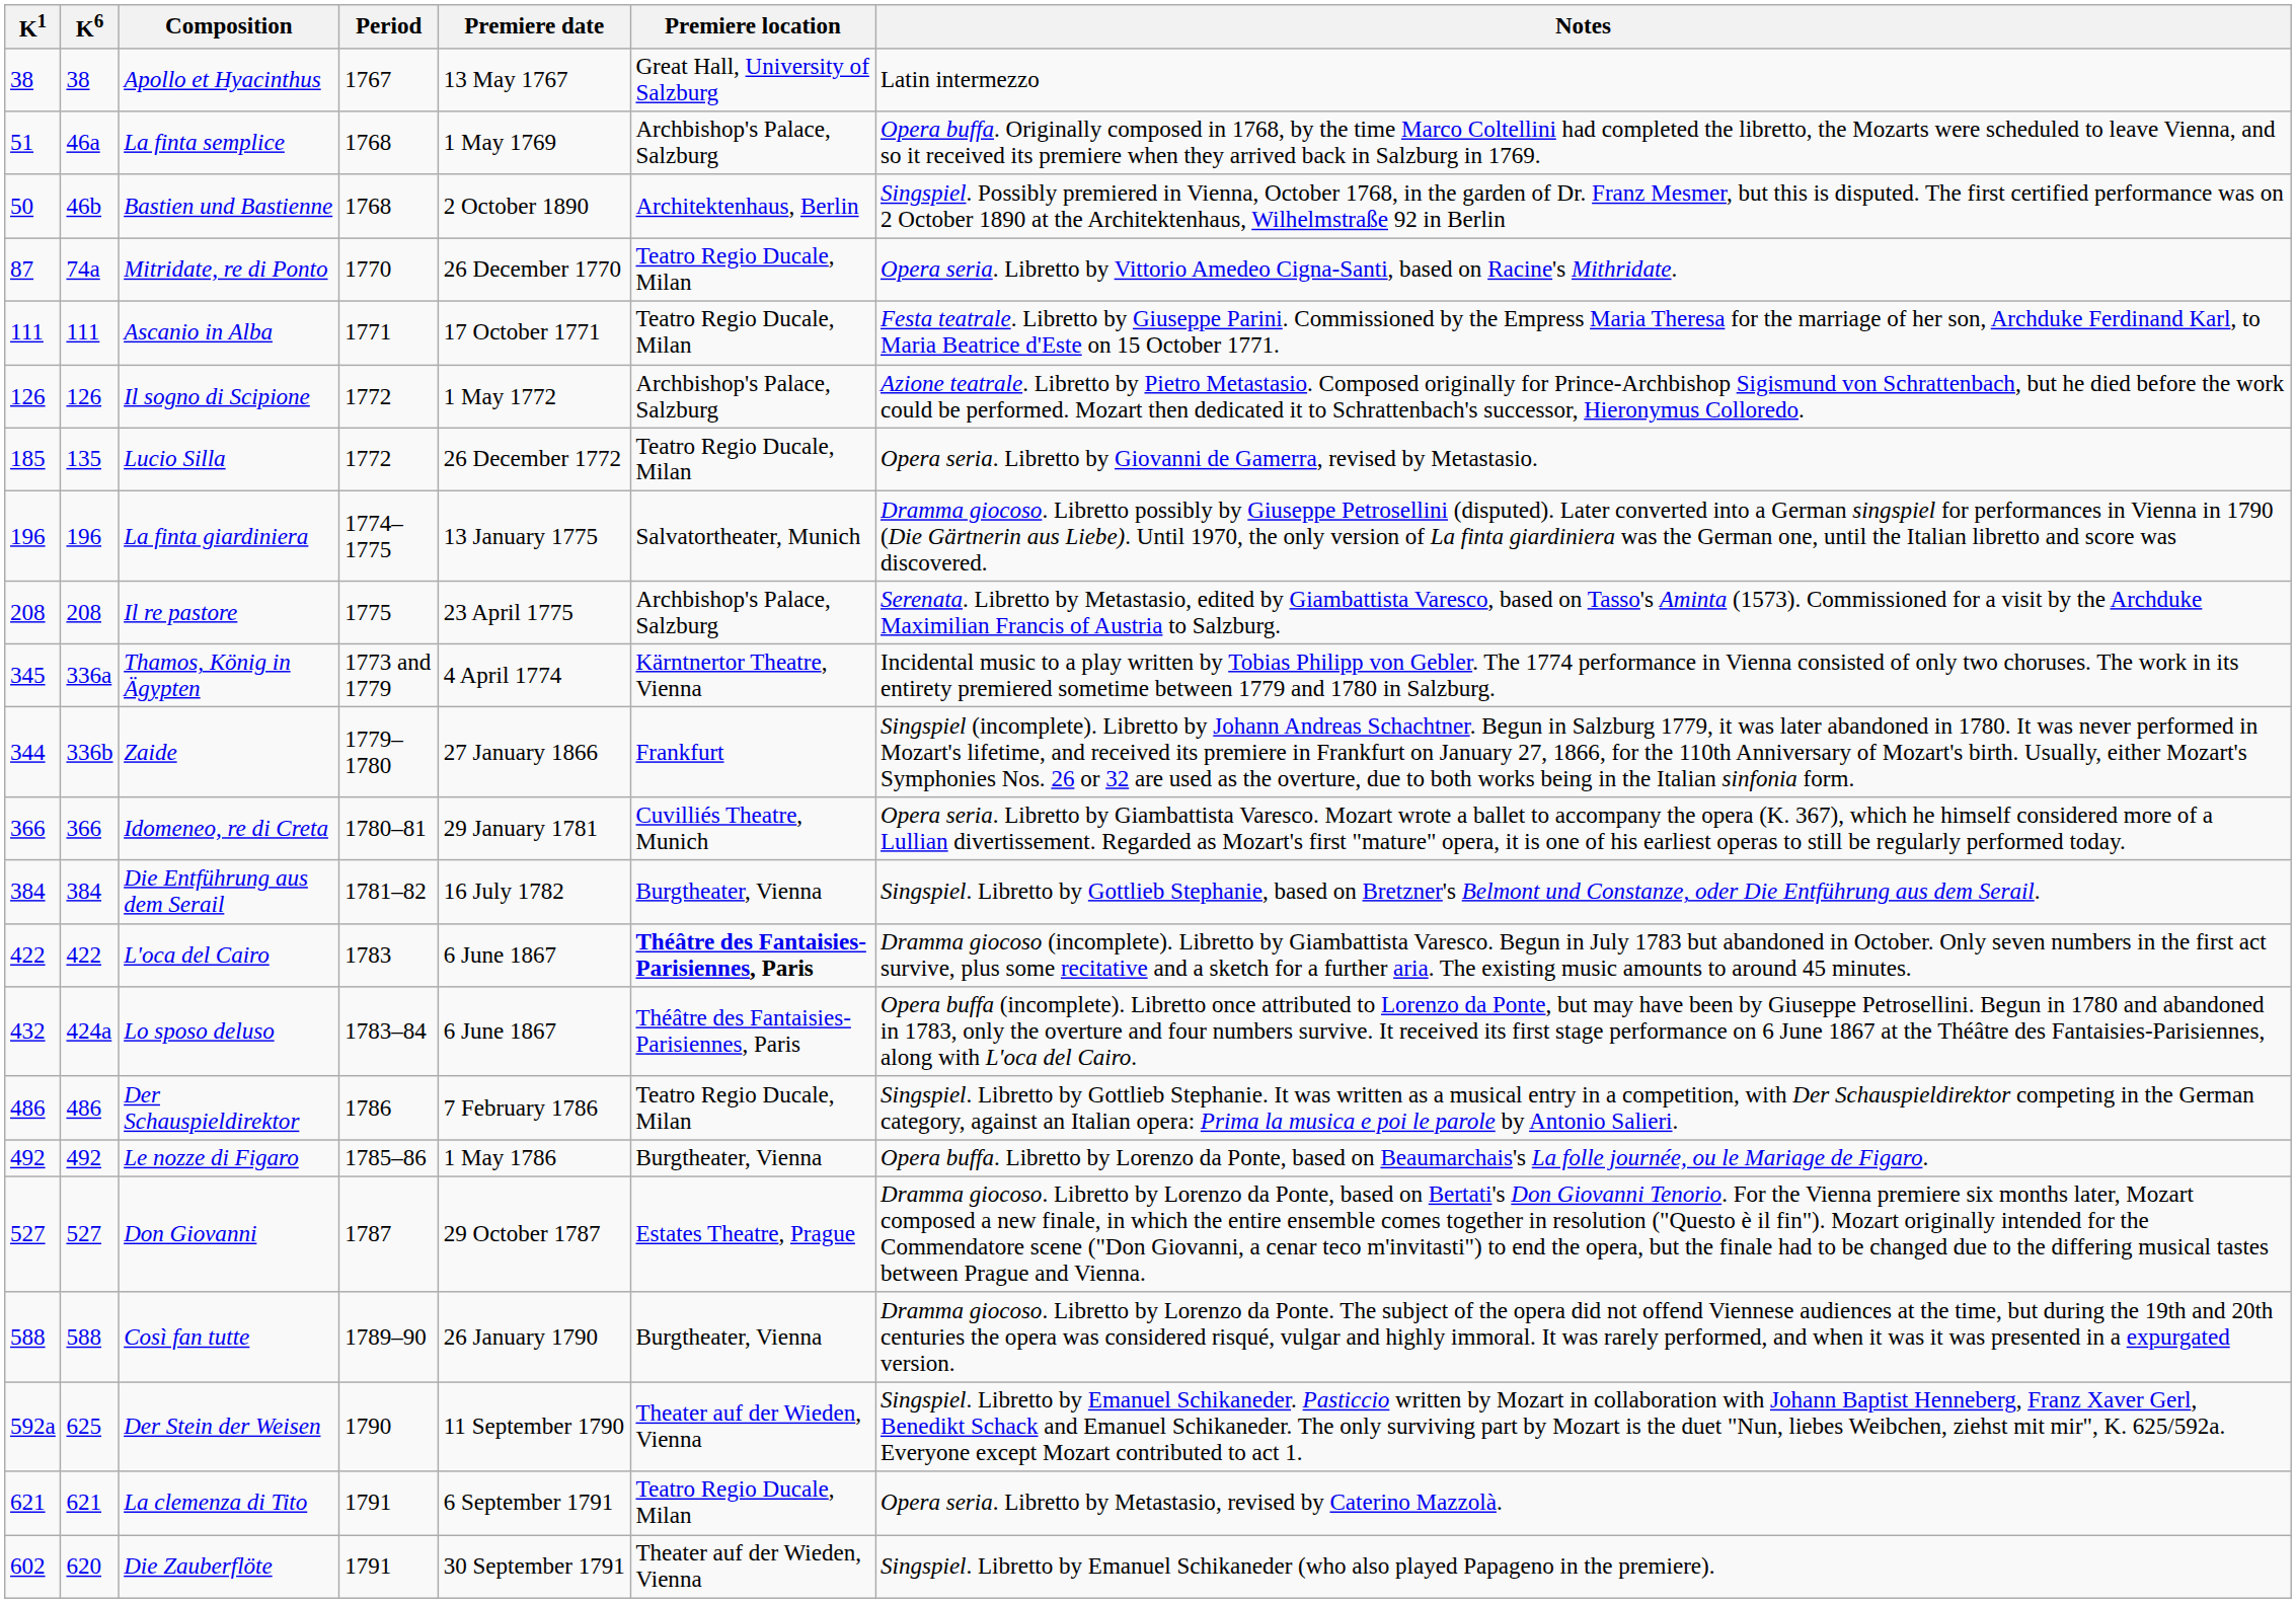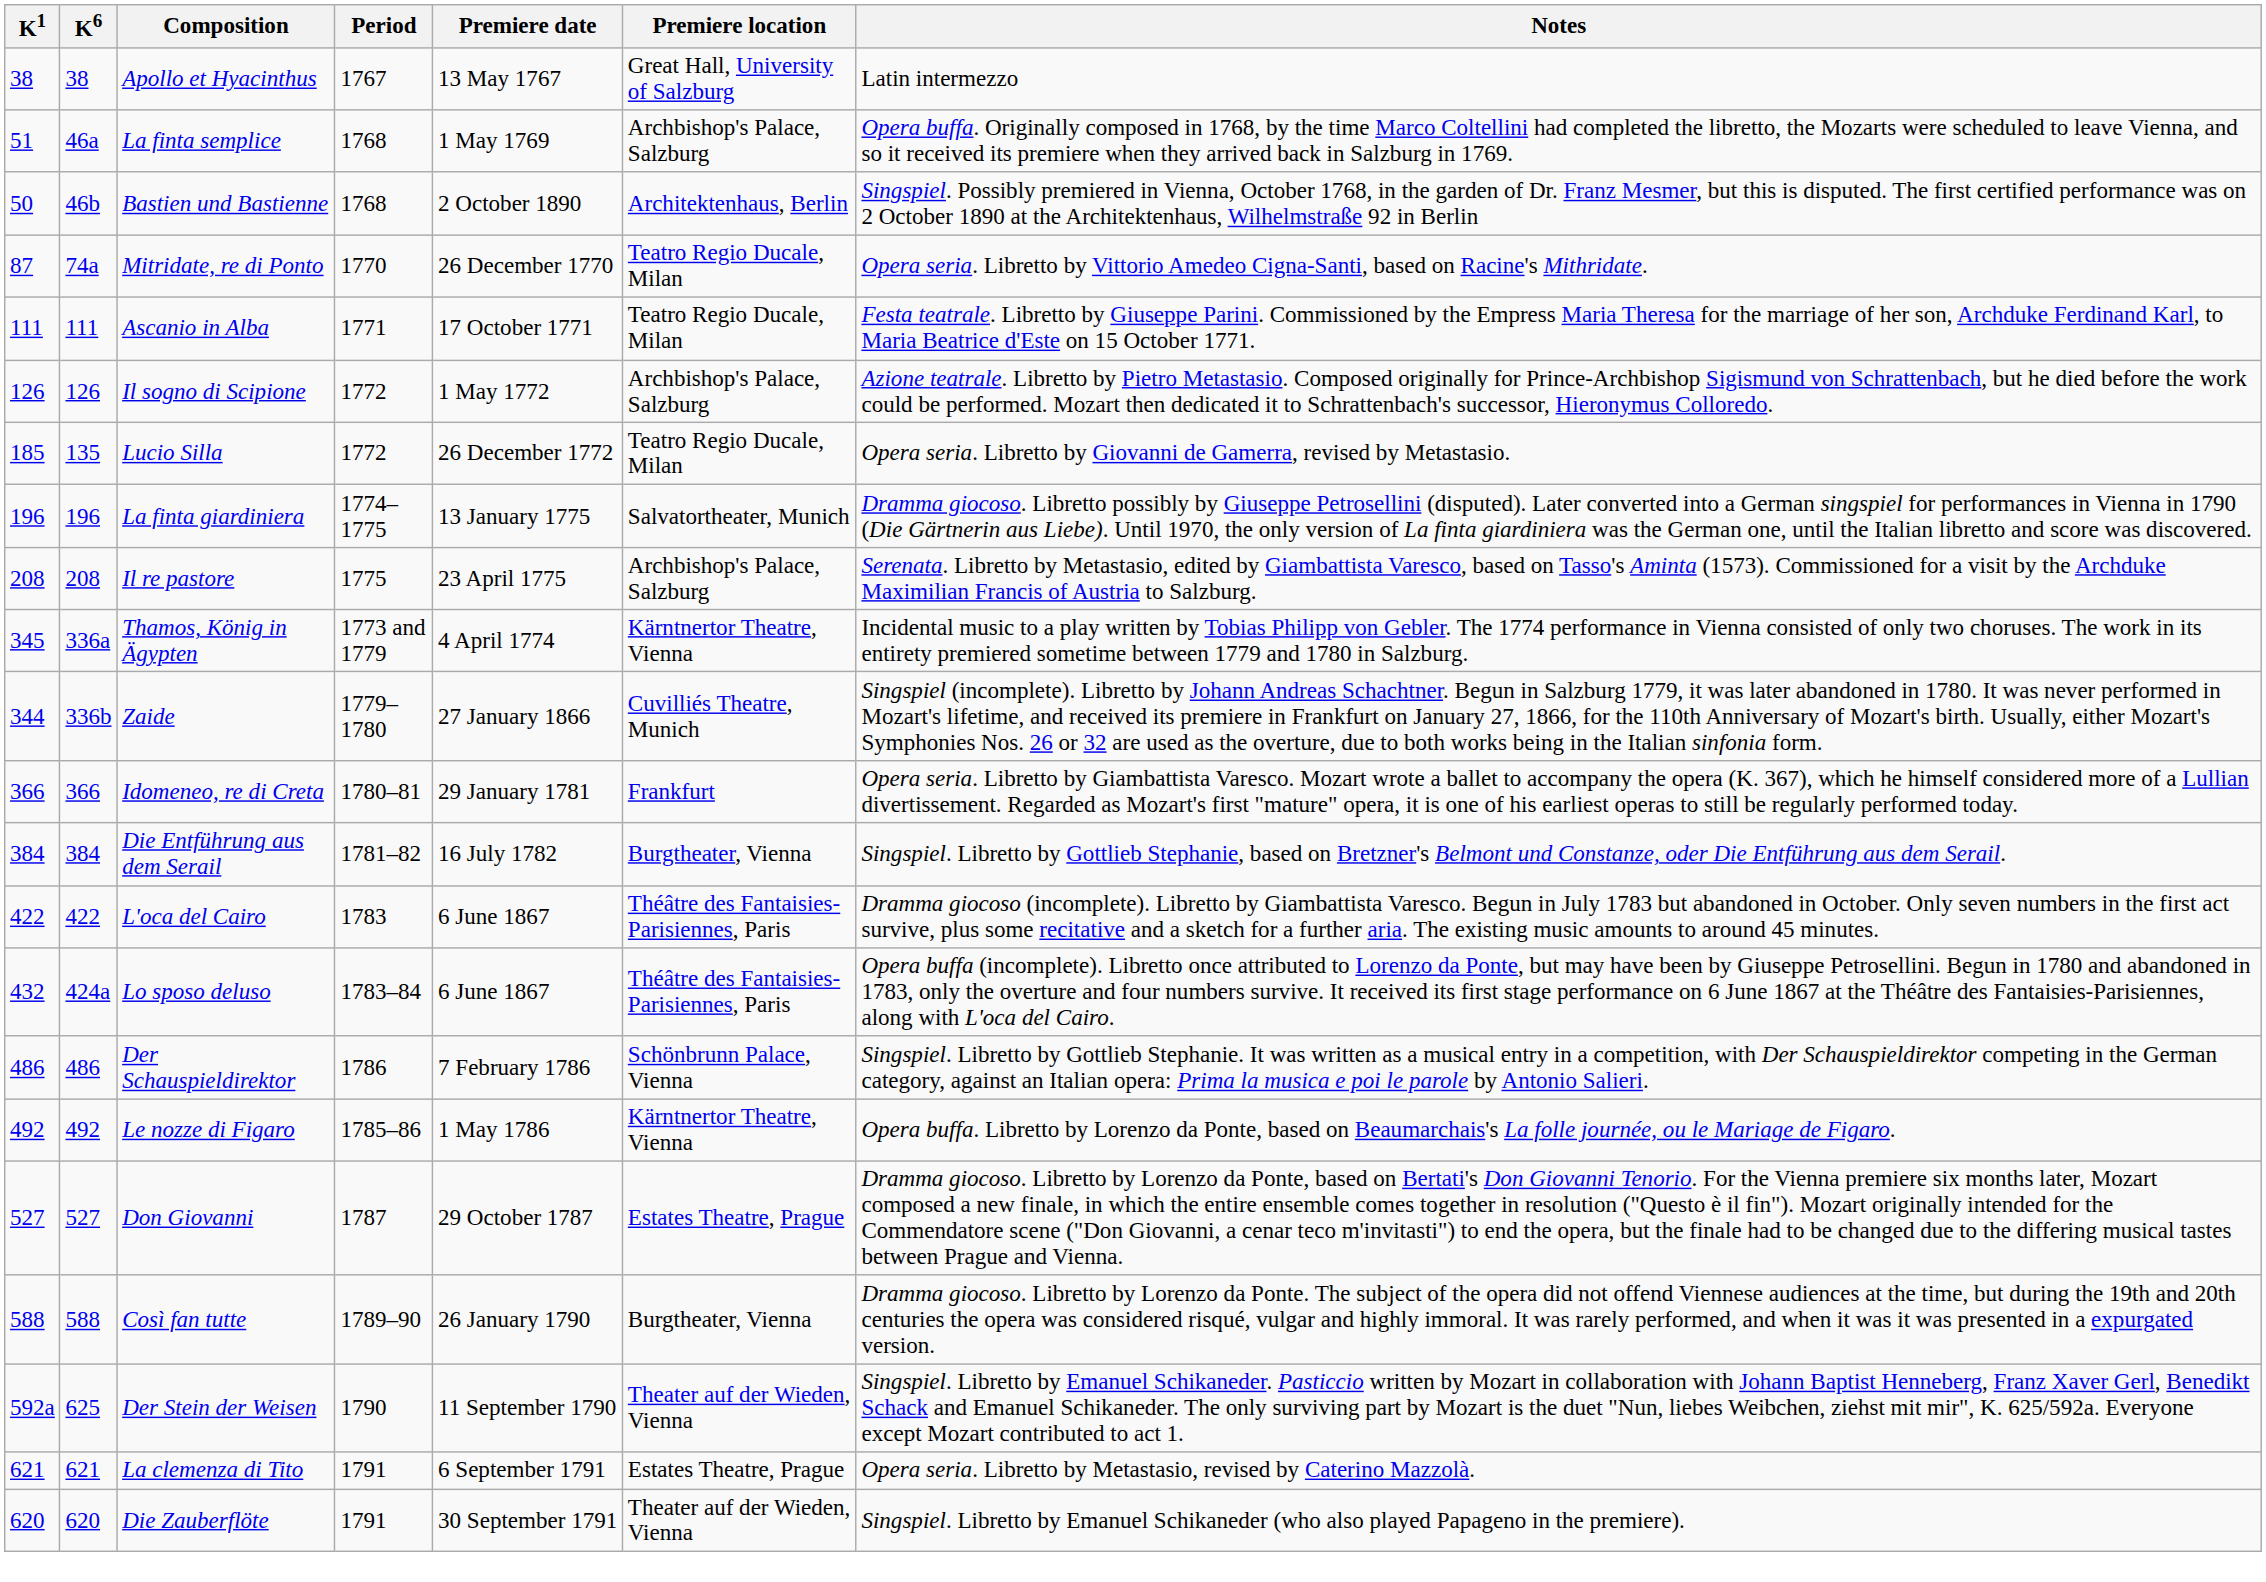Zaide | Premiere location: Frankfurt -> Cuvilliés Theatre, Munich
Idomeneo, re di Creta | Premiere location: Cuvilliés Theatre, Munich -> Frankfurt
L'oca del Cairo | Premiere location: bold -> normal
Der Schauspieldirektor | Premiere location: Teatro Regio Ducale, Milan -> Schönbrunn Palace, Vienna
Le nozze di Figaro | Premiere location: Burgtheater, Vienna -> Kärntnertor Theatre, Vienna
La clemenza di Tito | Premiere location: Teatro Regio Ducale, Milan -> Estates Theatre, Prague
Die Zauberflöte | K1: 602 -> 620
